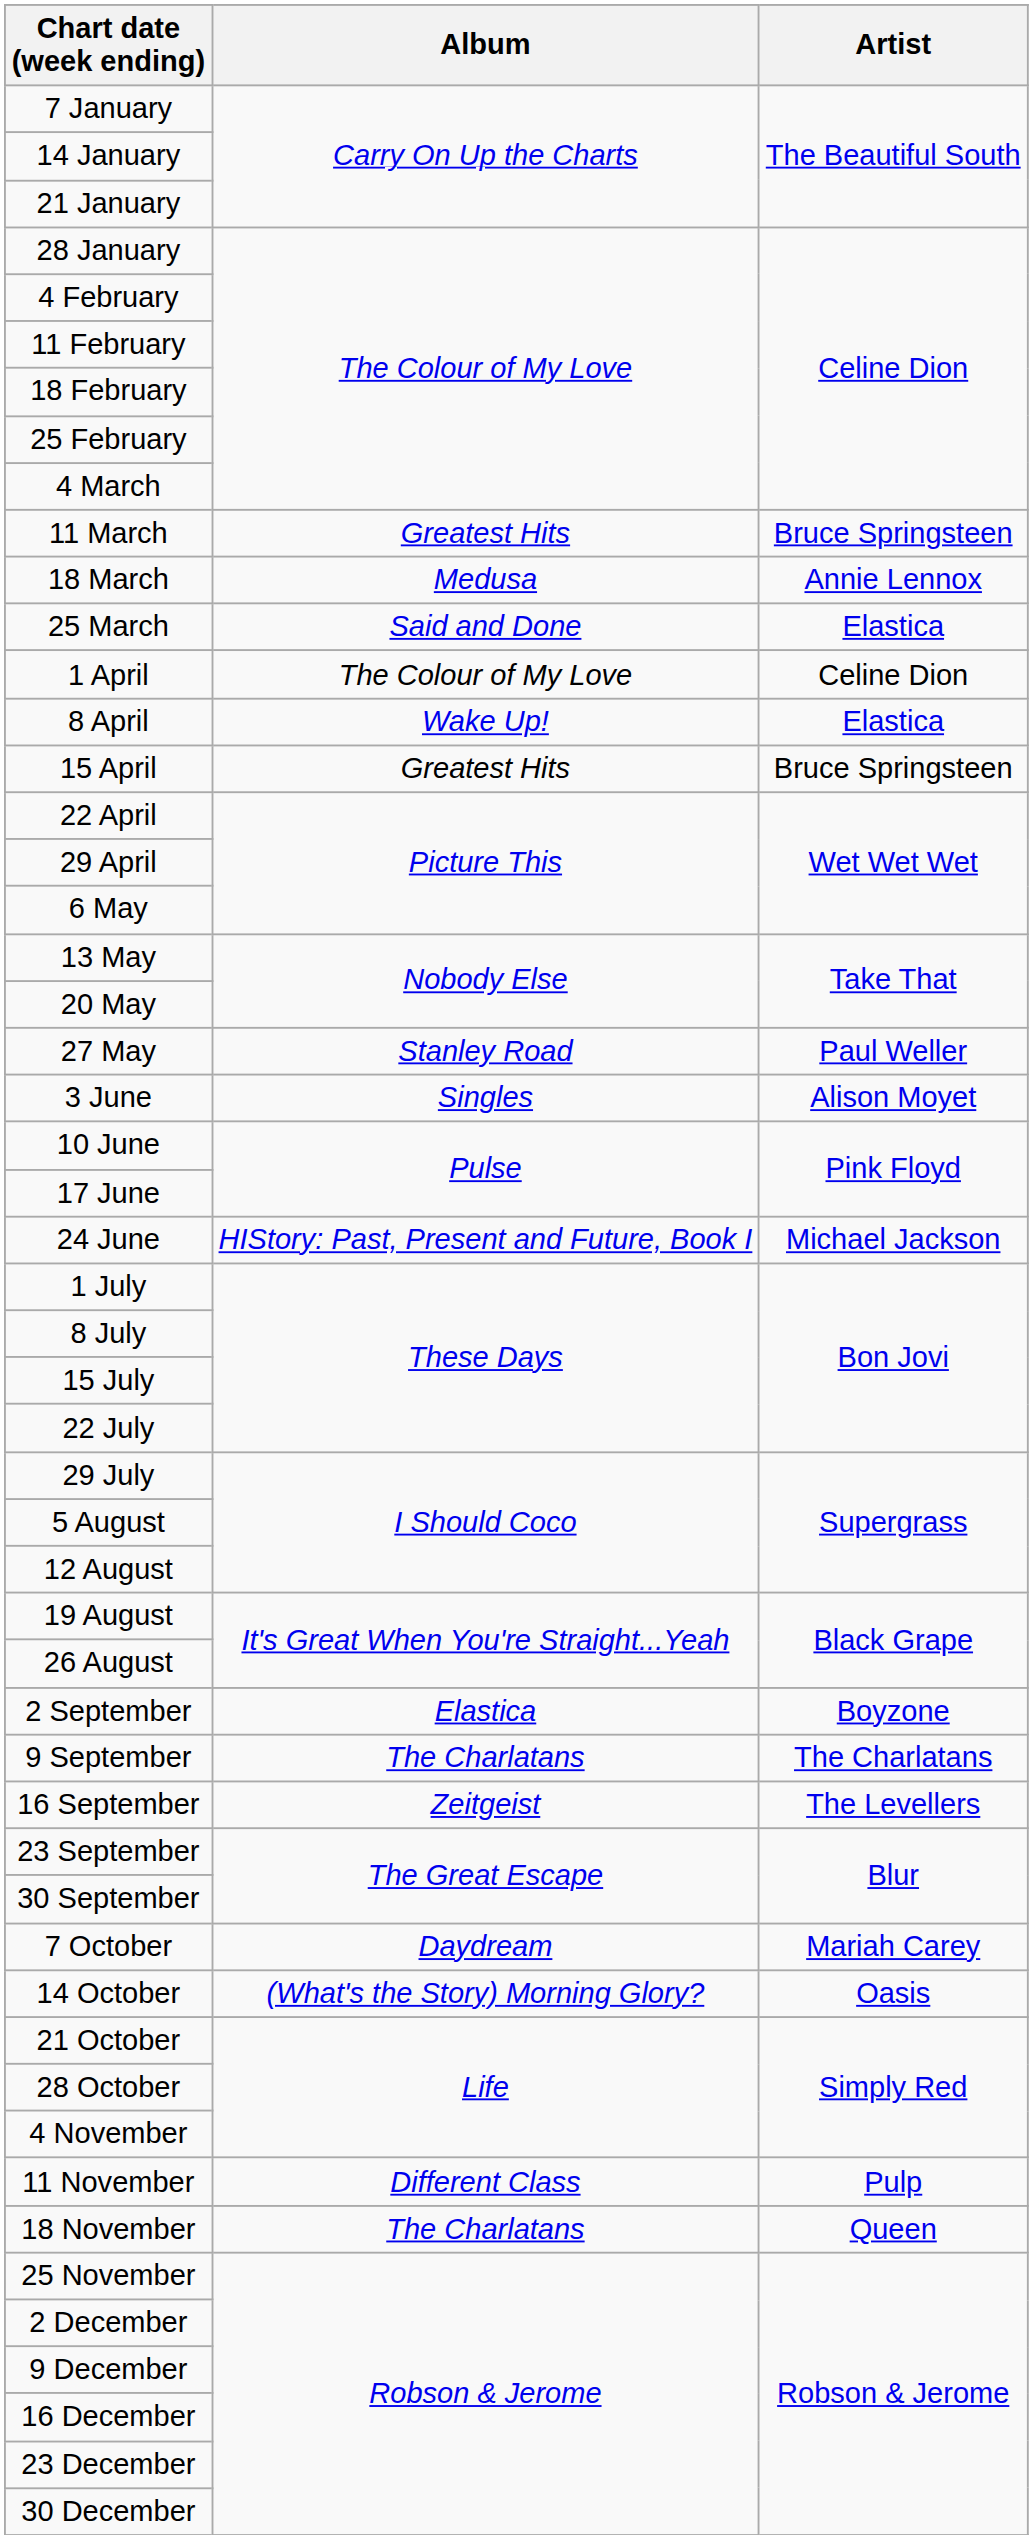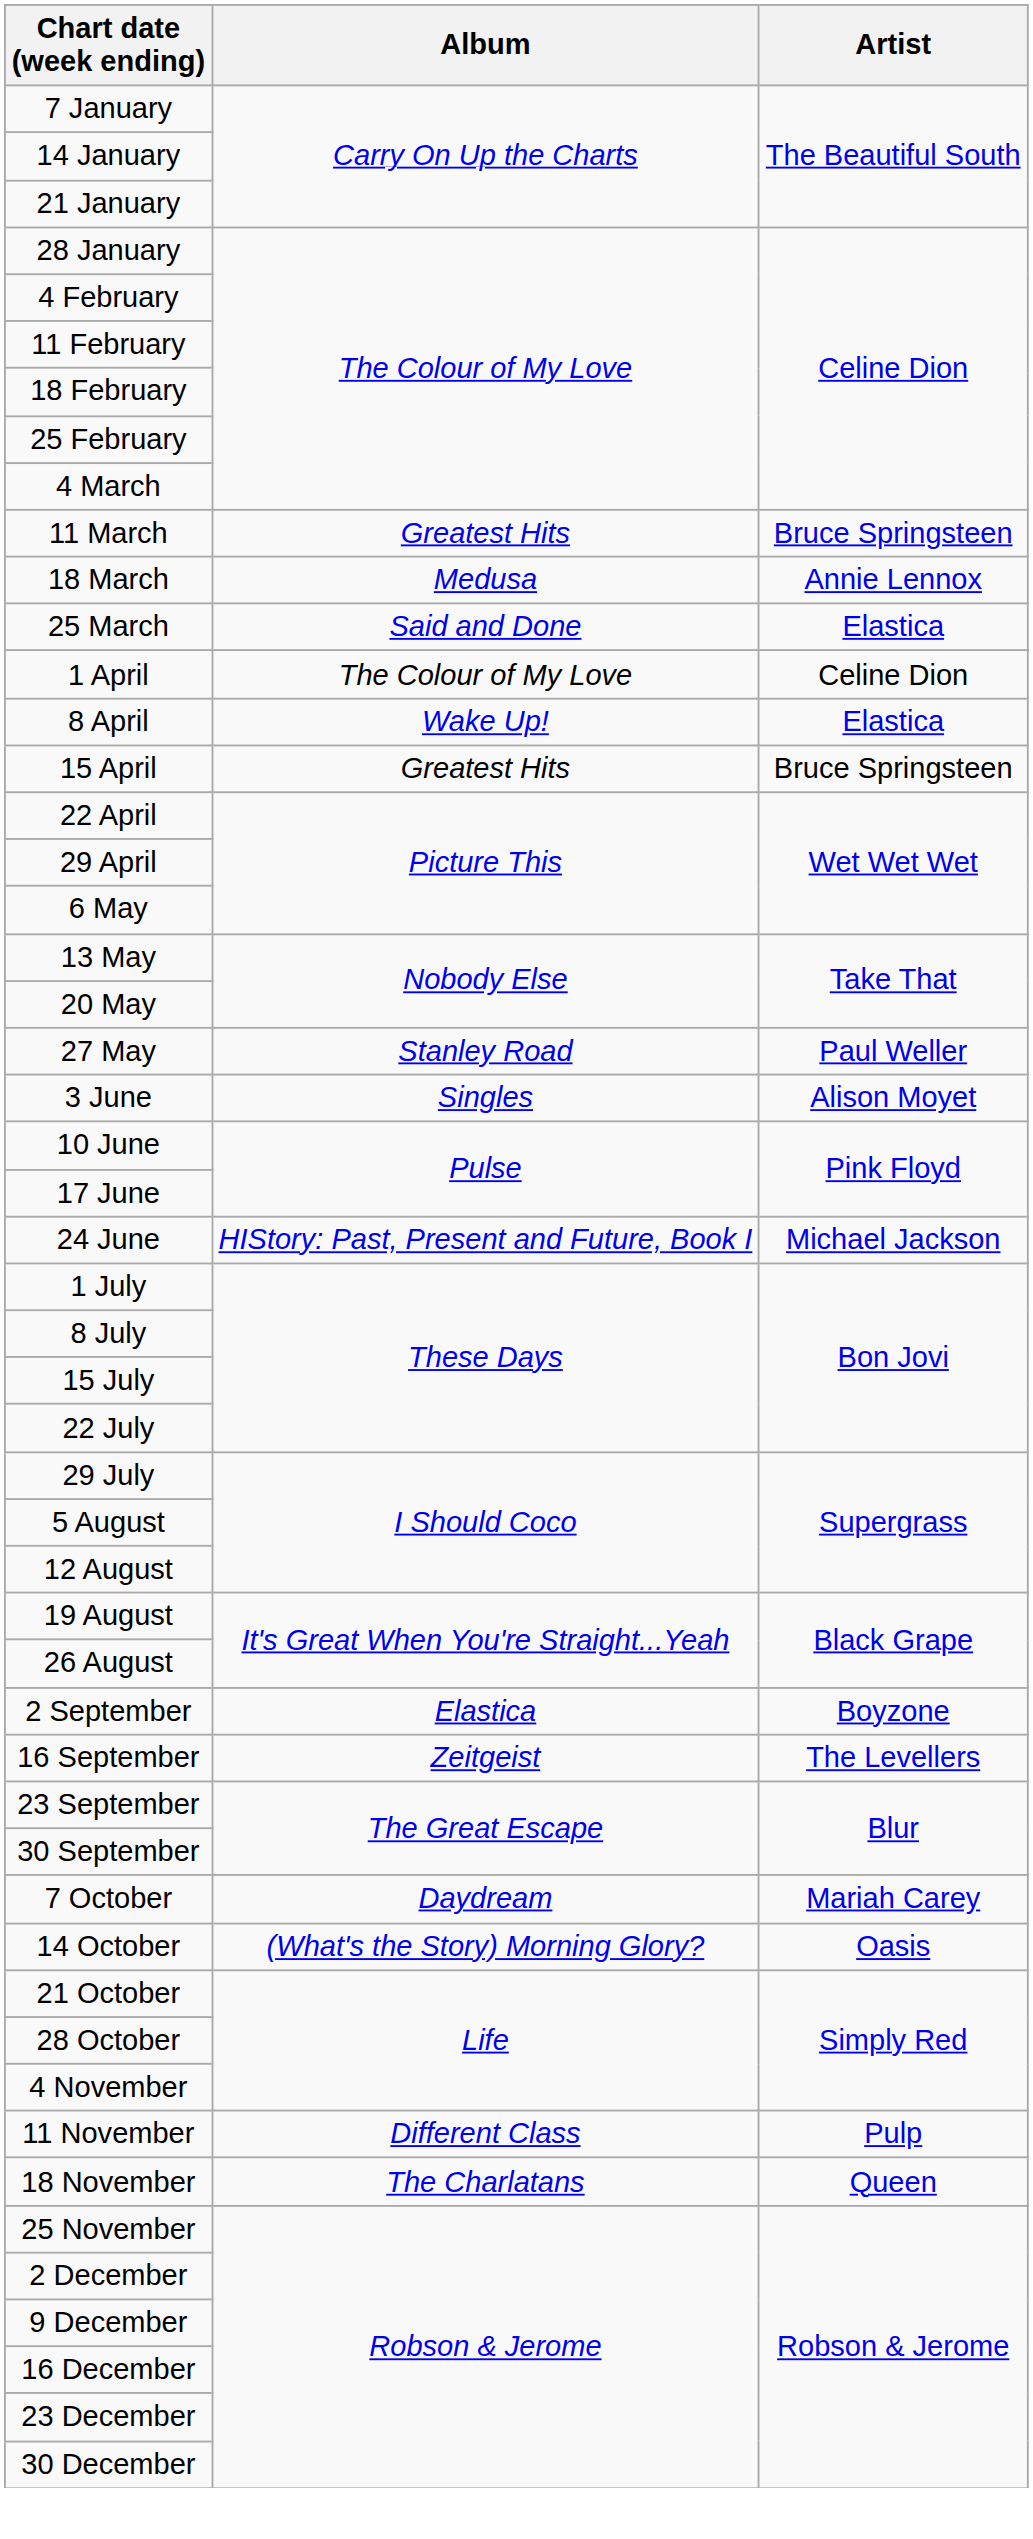- row: 9 September | The Charlatans | The Charlatans
